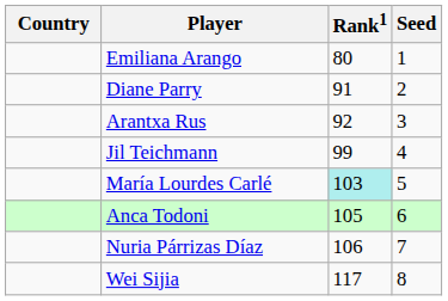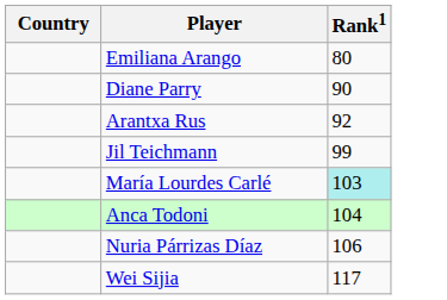- column: Seed | 1 | 2 | 3 | 4 | 5 | 6 | 7 | 8
Diane Parry | Rank1: 91 -> 90
Anca Todoni | Rank1: 105 -> 104
